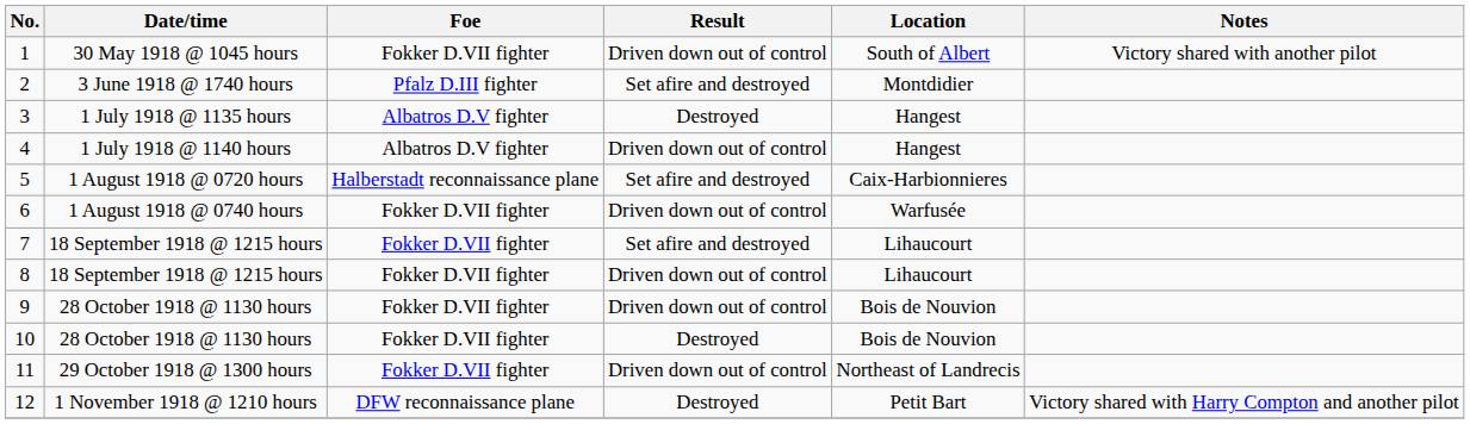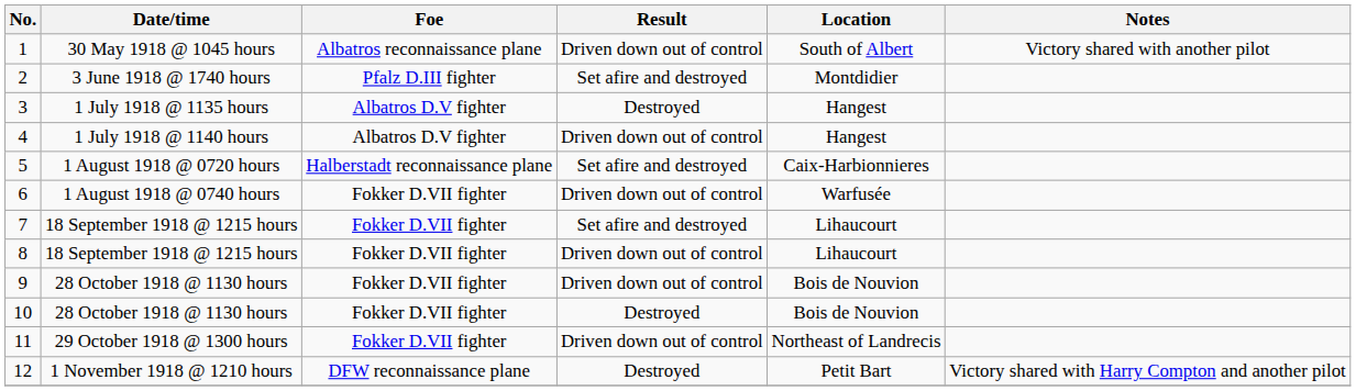1 | Foe: Fokker D.VII fighter -> Albatros reconnaissance plane
